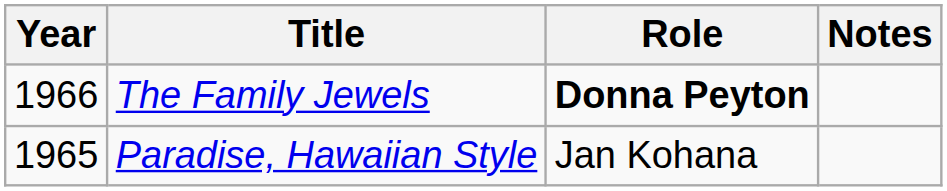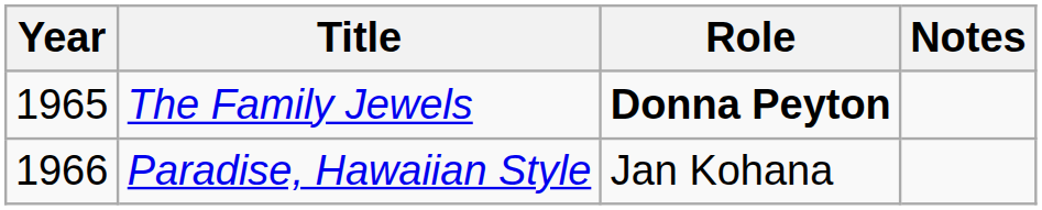The Family Jewels | Year: 1966 -> 1965
Paradise, Hawaiian Style | Year: 1965 -> 1966
